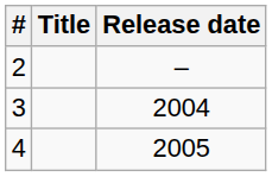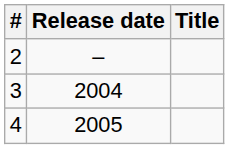columns swapped: Title <-> Release date
